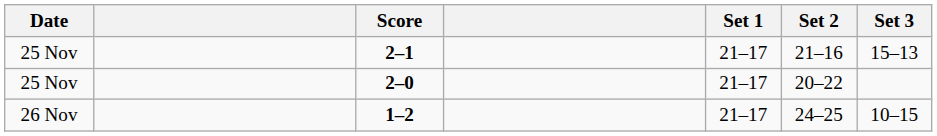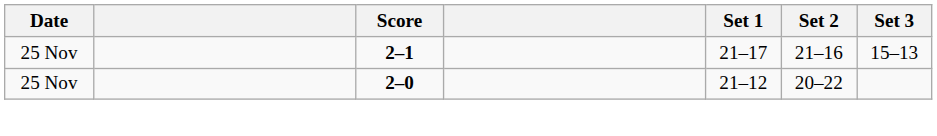2–0 | Set 1: 21–17 -> 21–12
- row: 26 Nov | 1–2 | 21–17 | 24–25 | 10–15
